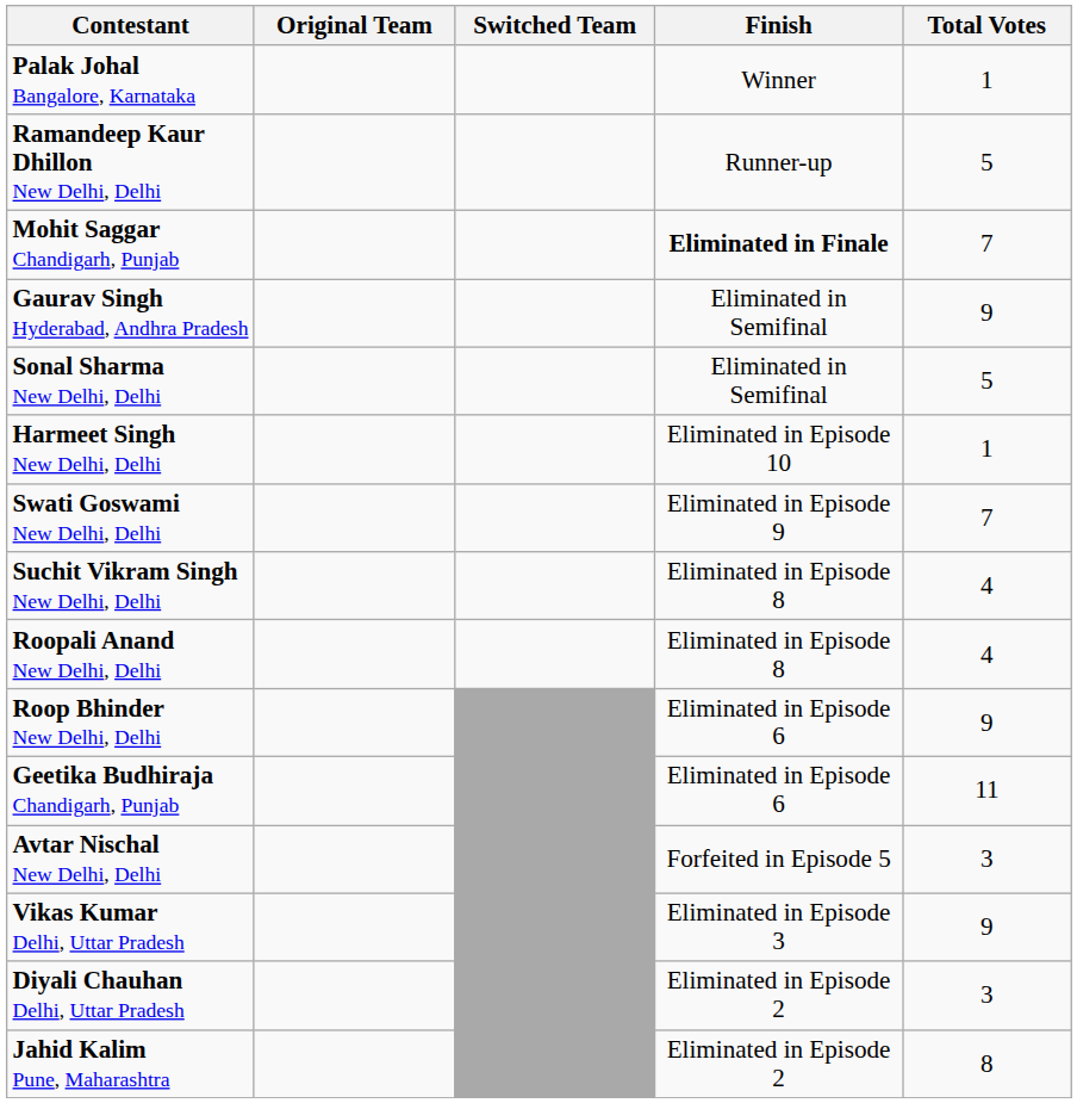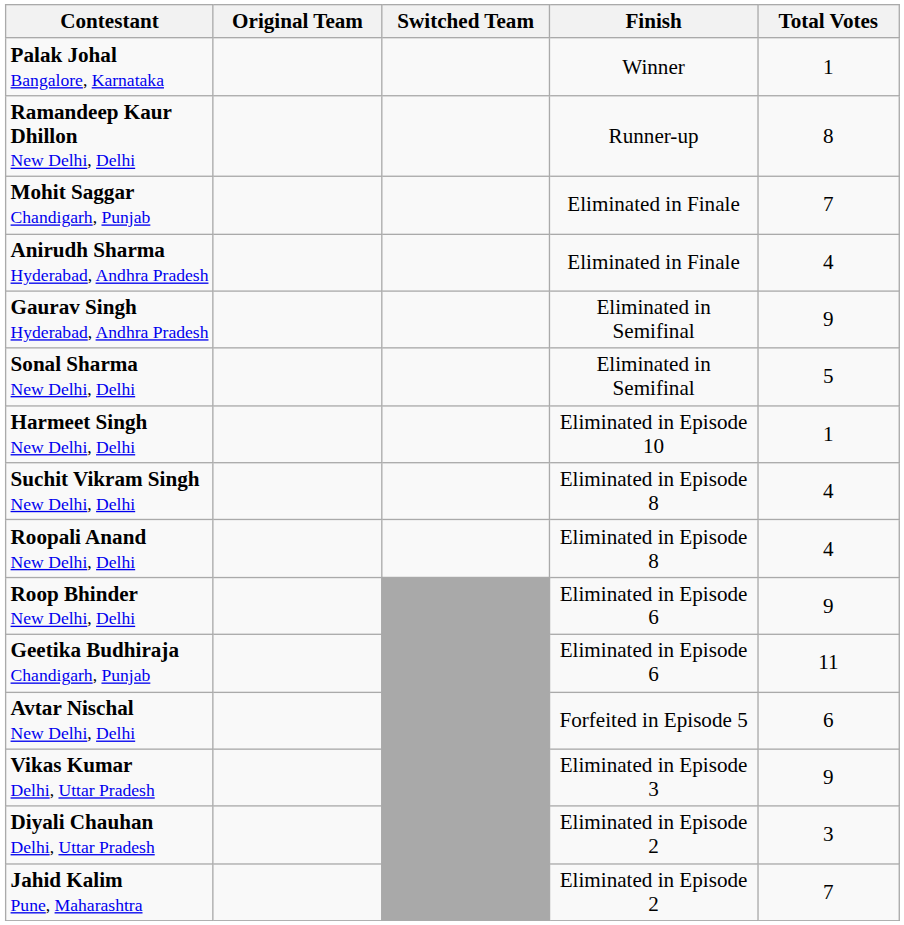Ramandeep Kaur Dhillon New Delhi, Delhi | Total Votes: 5 -> 8
Mohit Saggar Chandigarh, Punjab | Finish: bold -> normal
+ row: Anirudh Sharma Hyderabad, Andhra Pradesh | Eliminated in Finale | 4
- row: Swati Goswami New Delhi, Delhi | Eliminated in Episode 9 | 7
Avtar Nischal New Delhi, Delhi | Total Votes: 3 -> 6
Jahid Kalim Pune, Maharashtra | Total Votes: 8 -> 7
